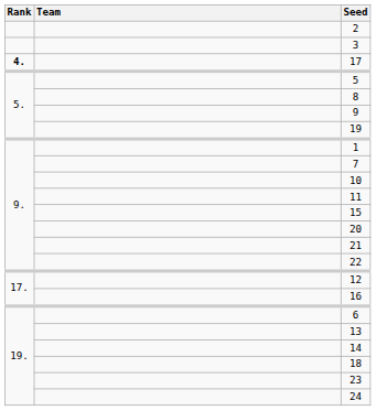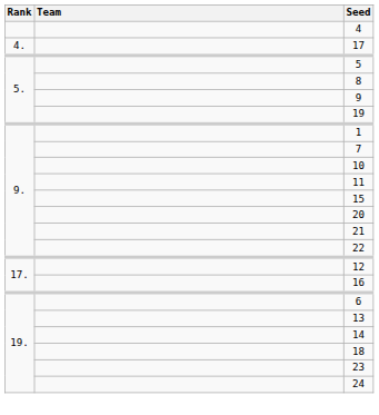- row: 2
+ row: 4
- row: 3
17 | Rank: bold -> normal
